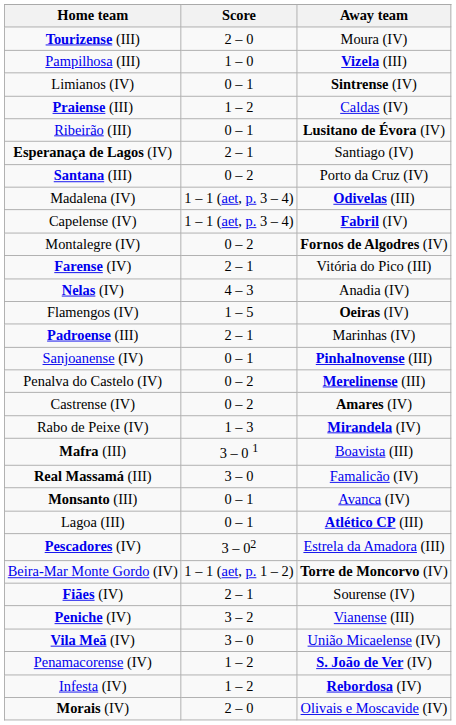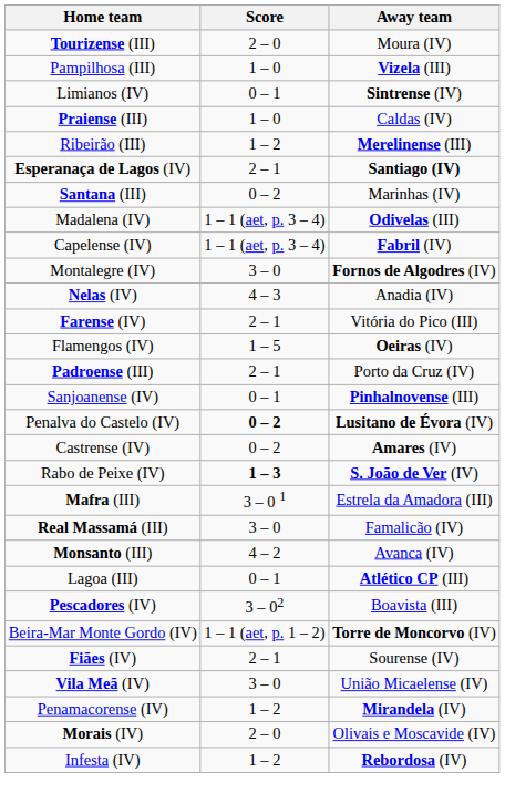Praiense (III) | Score: 1 – 2 -> 1 – 0
Ribeirão (III) | Score: 0 – 1 -> 1 – 2
Ribeirão (III) | Away team: Lusitano de Évora (IV) -> Merelinense (III)
Esperanaça de Lagos (IV) | Away team: normal -> bold
Santana (III) | Away team: Porto da Cruz (IV) -> Marinhas (IV)
Montalegre (IV) | Score: 0 – 2 -> 3 – 0
rows swapped: Nelas (IV) <-> Farense (IV)
Padroense (III) | Away team: Marinhas (IV) -> Porto da Cruz (IV)
Penalva do Castelo (IV) | Score: normal -> bold
Penalva do Castelo (IV) | Away team: Merelinense (III) -> Lusitano de Évora (IV)
Rabo de Peixe (IV) | Score: normal -> bold
Rabo de Peixe (IV) | Away team: Mirandela (IV) -> S. João de Ver (IV)
Mafra (III) | Away team: Boavista (III) -> Estrela da Amadora (III)
Monsanto (III) | Score: 0 – 1 -> 4 – 2
Pescadores (IV) | Away team: Estrela da Amadora (III) -> Boavista (III)
- row: Peniche (IV) | 3 – 2 | Vianense (III)
Penamacorense (IV) | Away team: S. João de Ver (IV) -> Mirandela (IV)
rows swapped: Morais (IV) <-> Infesta (IV)
